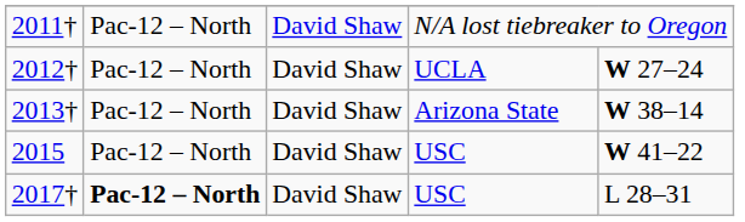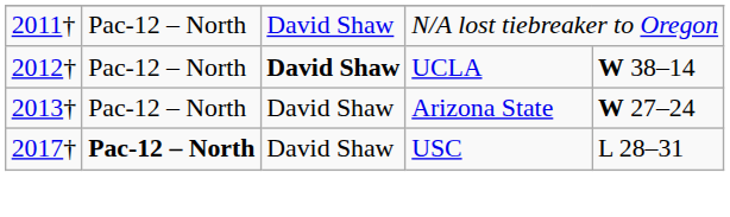2012† | column 3: normal -> bold
2012† | column 5: W 27–24 -> W 38–14
2013† | column 5: W 38–14 -> W 27–24
- row: 2015 | Pac-12 – North | David Shaw | USC | W 41–22
